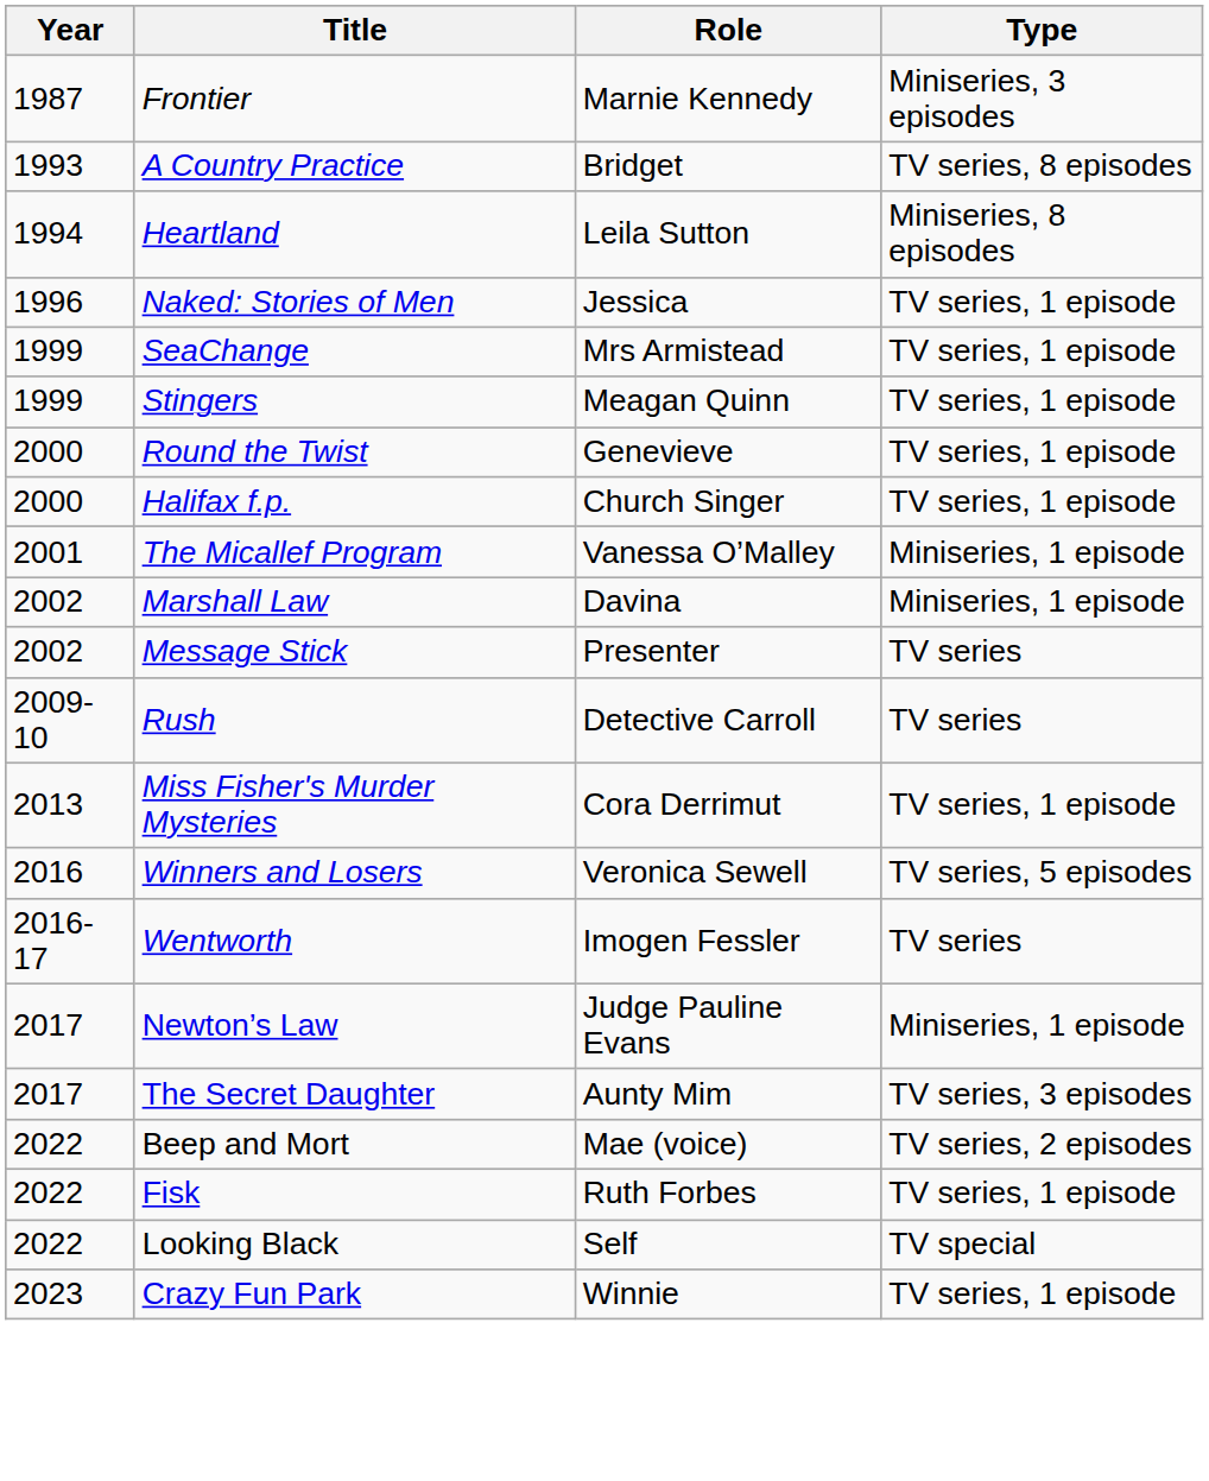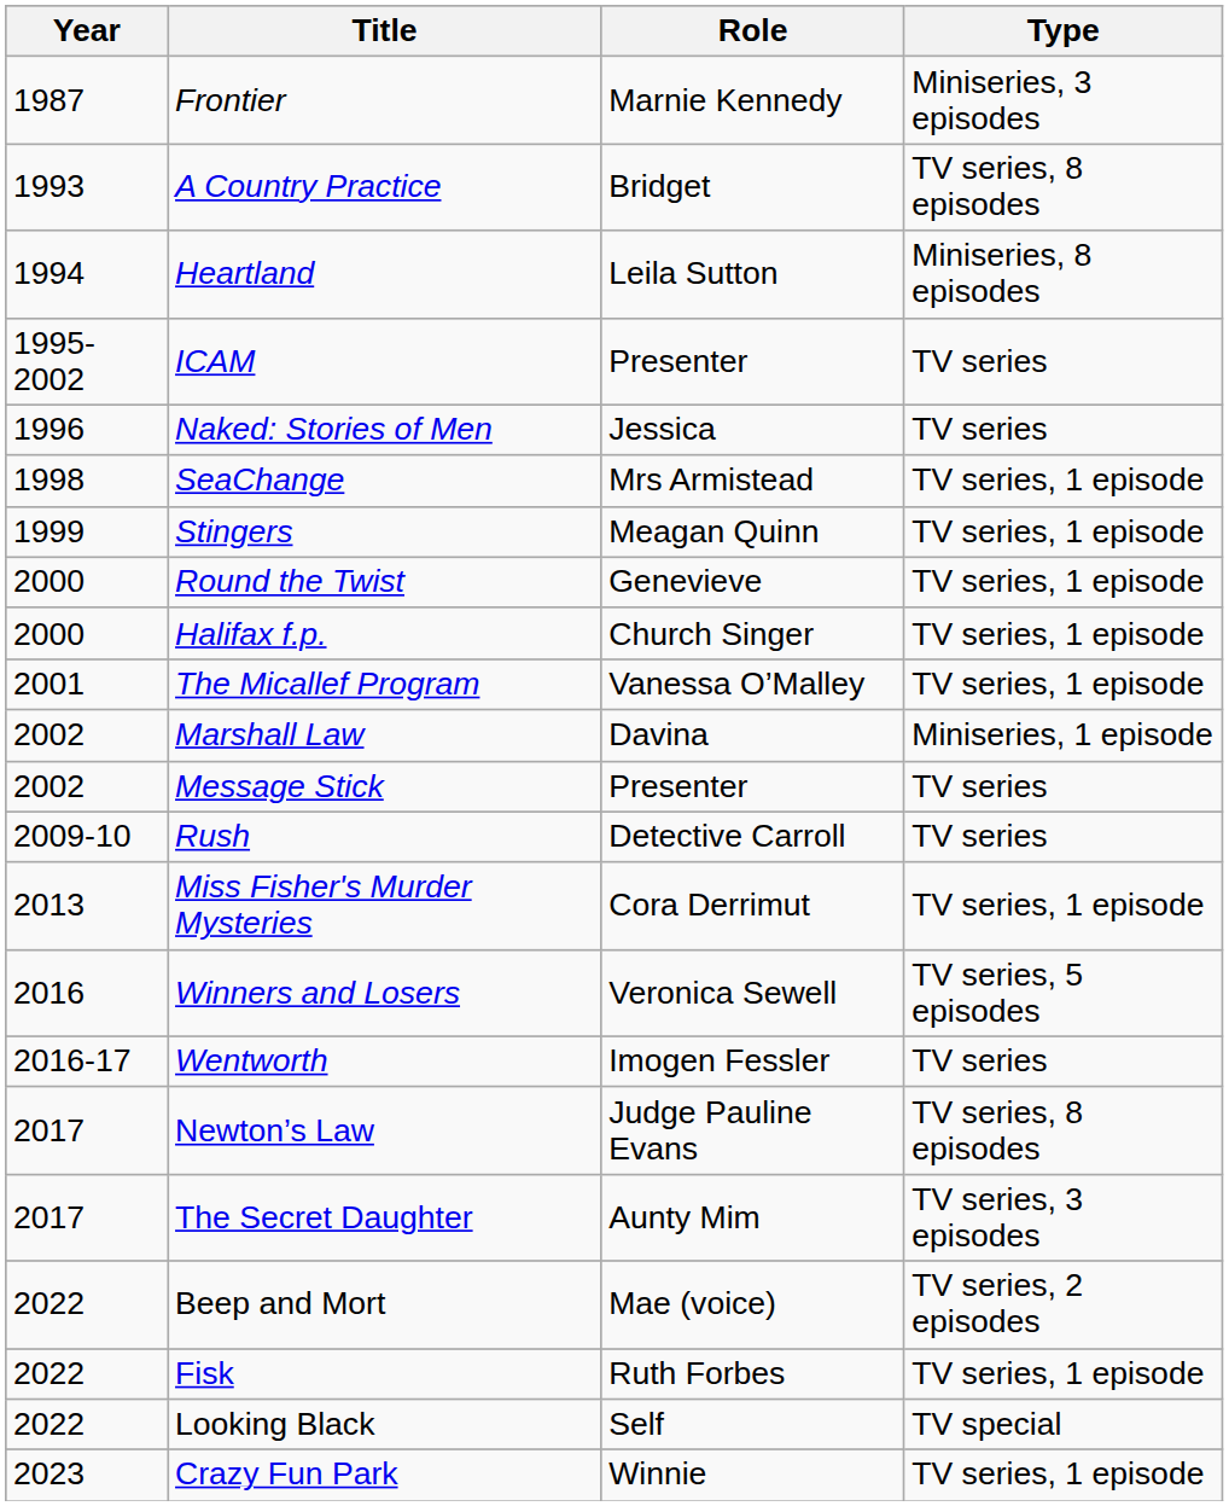+ row: 1995-2002 | ICAM | Presenter | TV series
Naked: Stories of Men | Type: TV series, 1 episode -> TV series
SeaChange | Year: 1999 -> 1998
The Micallef Program | Type: Miniseries, 1 episode -> TV series, 1 episode
Newton’s Law | Type: Miniseries, 1 episode -> TV series, 8 episodes
